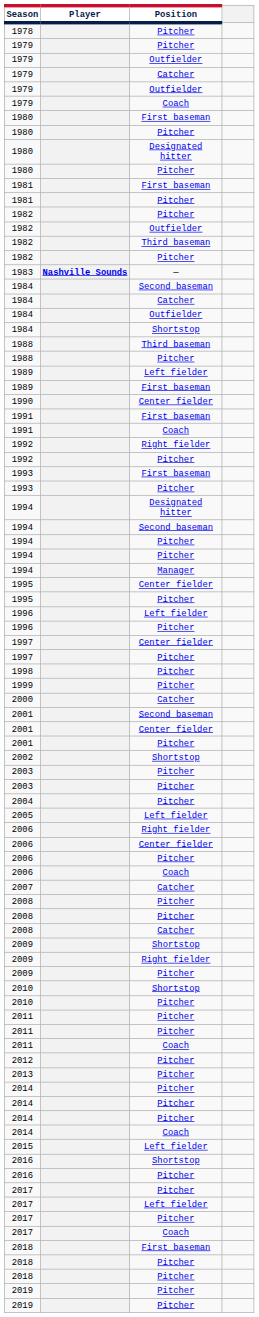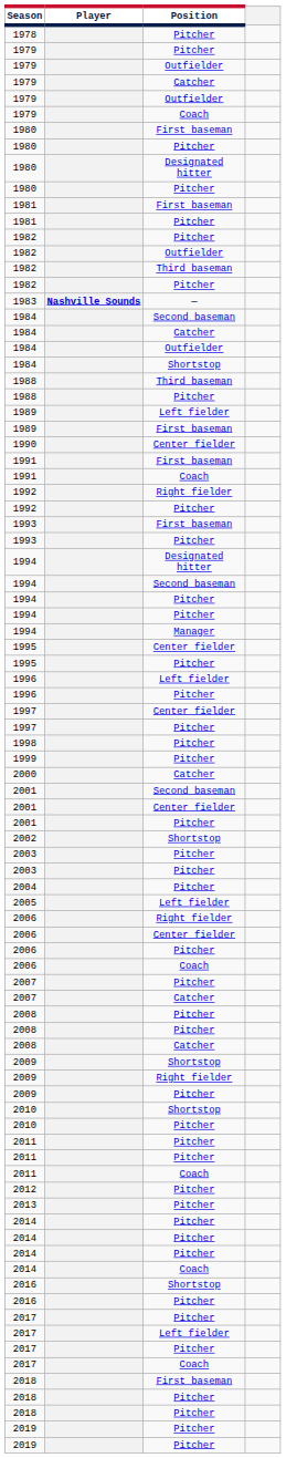+ row: 2007 | Pitcher
- row: 2015 | Left fielder
